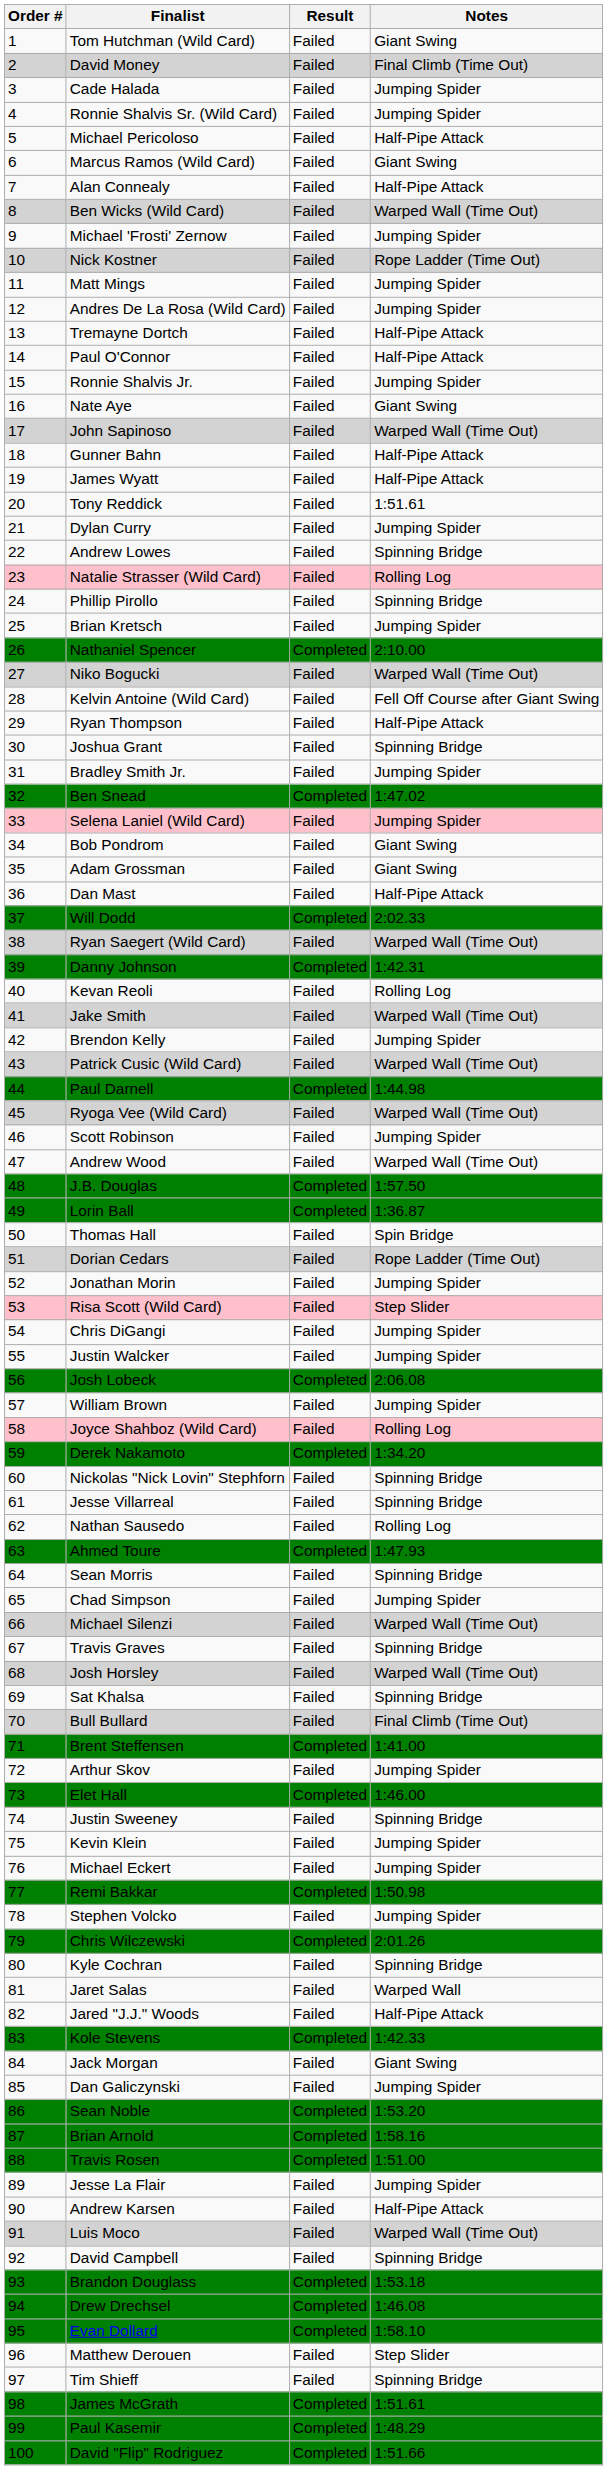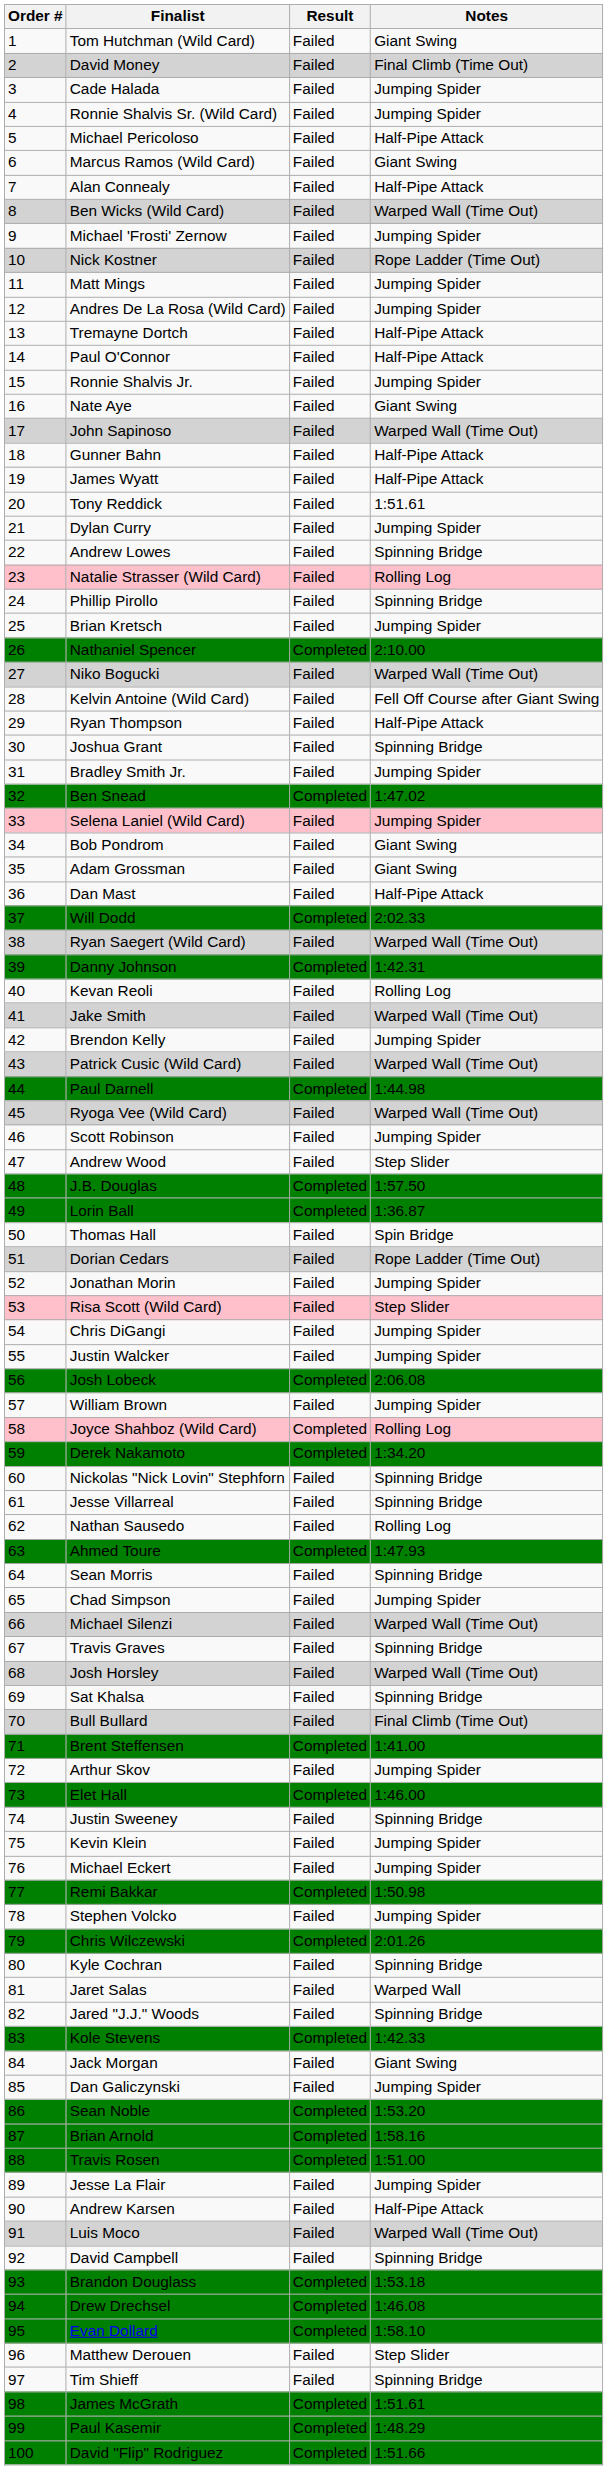Andrew Wood | Notes: Warped Wall (Time Out) -> Step Slider
Joyce Shahboz (Wild Card) | Result: Failed -> Completed
Jared "J.J." Woods | Notes: Half-Pipe Attack -> Spinning Bridge
